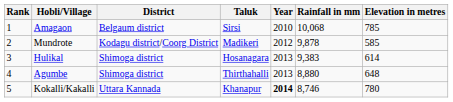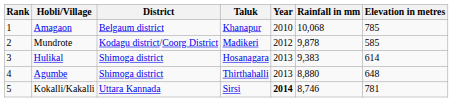Amagaon | Taluk: Sirsi -> Khanapur
Kokalli/Kakalli | Taluk: Khanapur -> Sirsi
Kokalli/Kakalli | Elevation in metres: 780 -> 781
